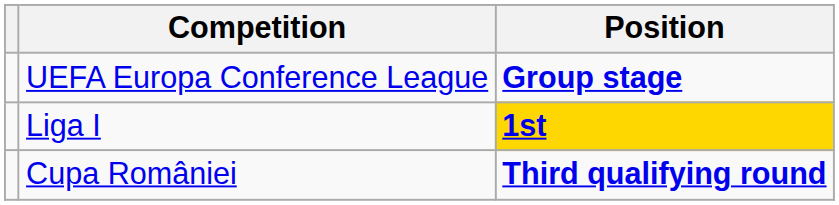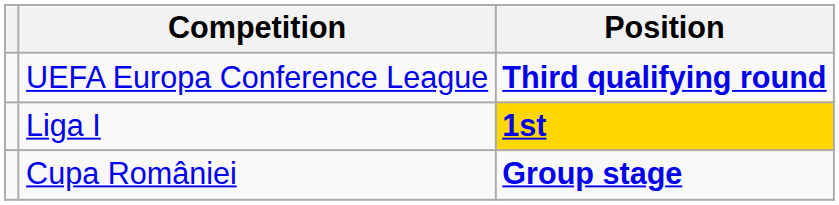UEFA Europa Conference League | Position: Group stage -> Third qualifying round
Cupa României | Position: Third qualifying round -> Group stage
